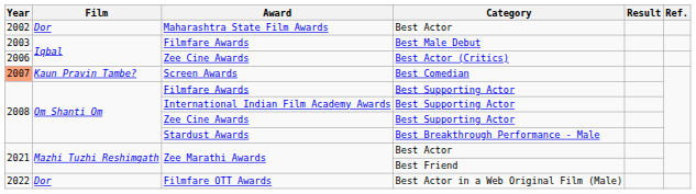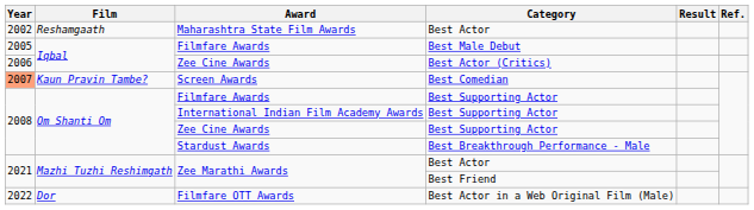Maharashtra State Film Awards | Film: Dor -> Reshamgaath
Filmfare Awards / Best Male Debut | Year: 2003 -> 2005
